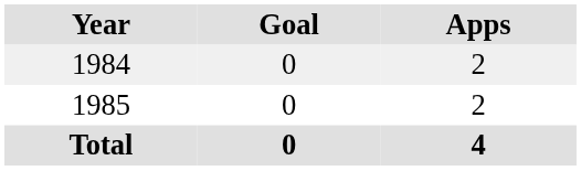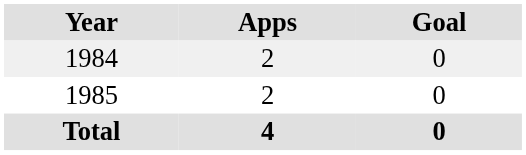columns swapped: Apps <-> Goal
